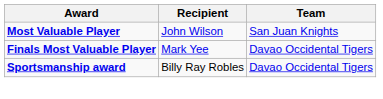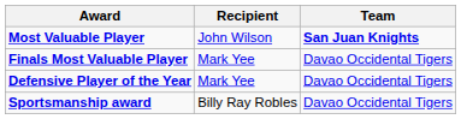Most Valuable Player | Team: normal -> bold
+ row: Defensive Player of the Year | Mark Yee | Davao Occidental Tigers
